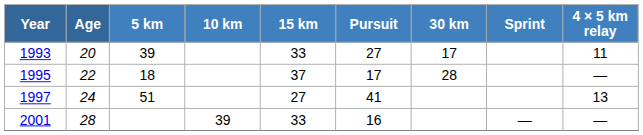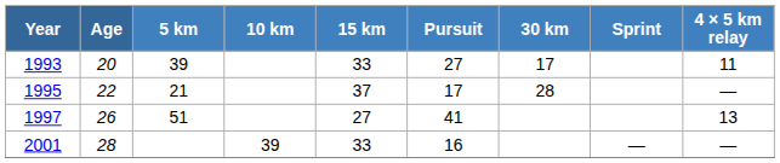1995 | 5 km: 18 -> 21
1997 | Age: 24 -> 26
